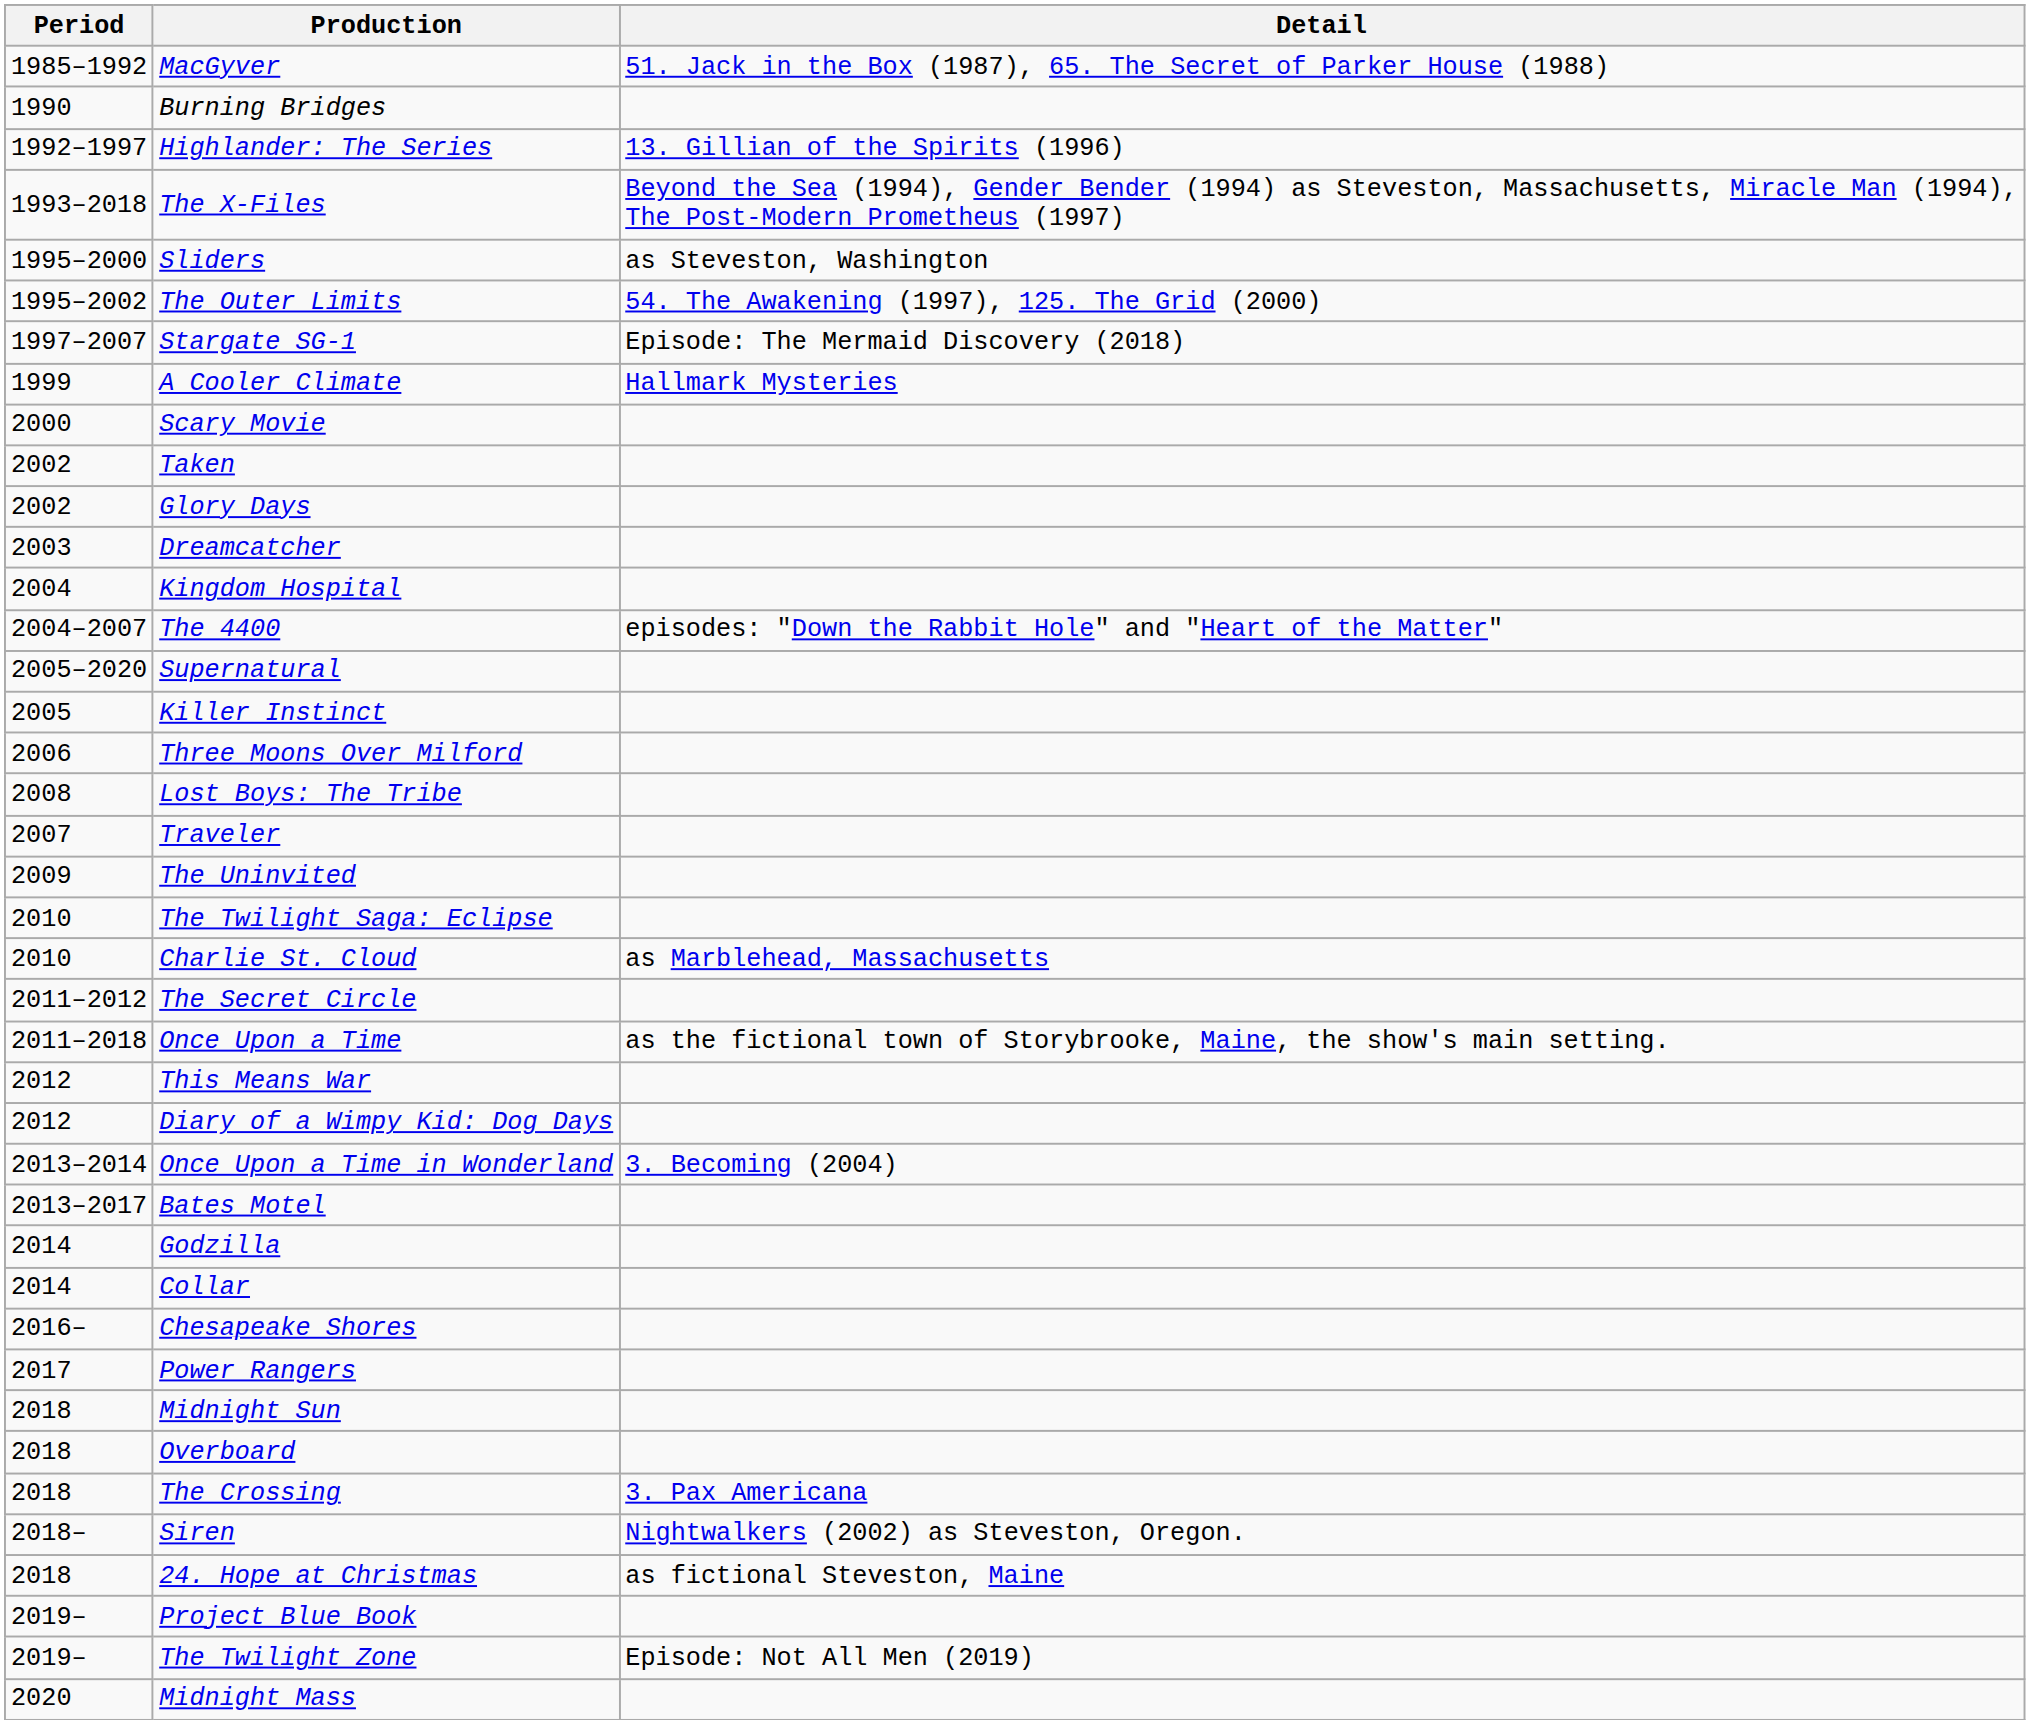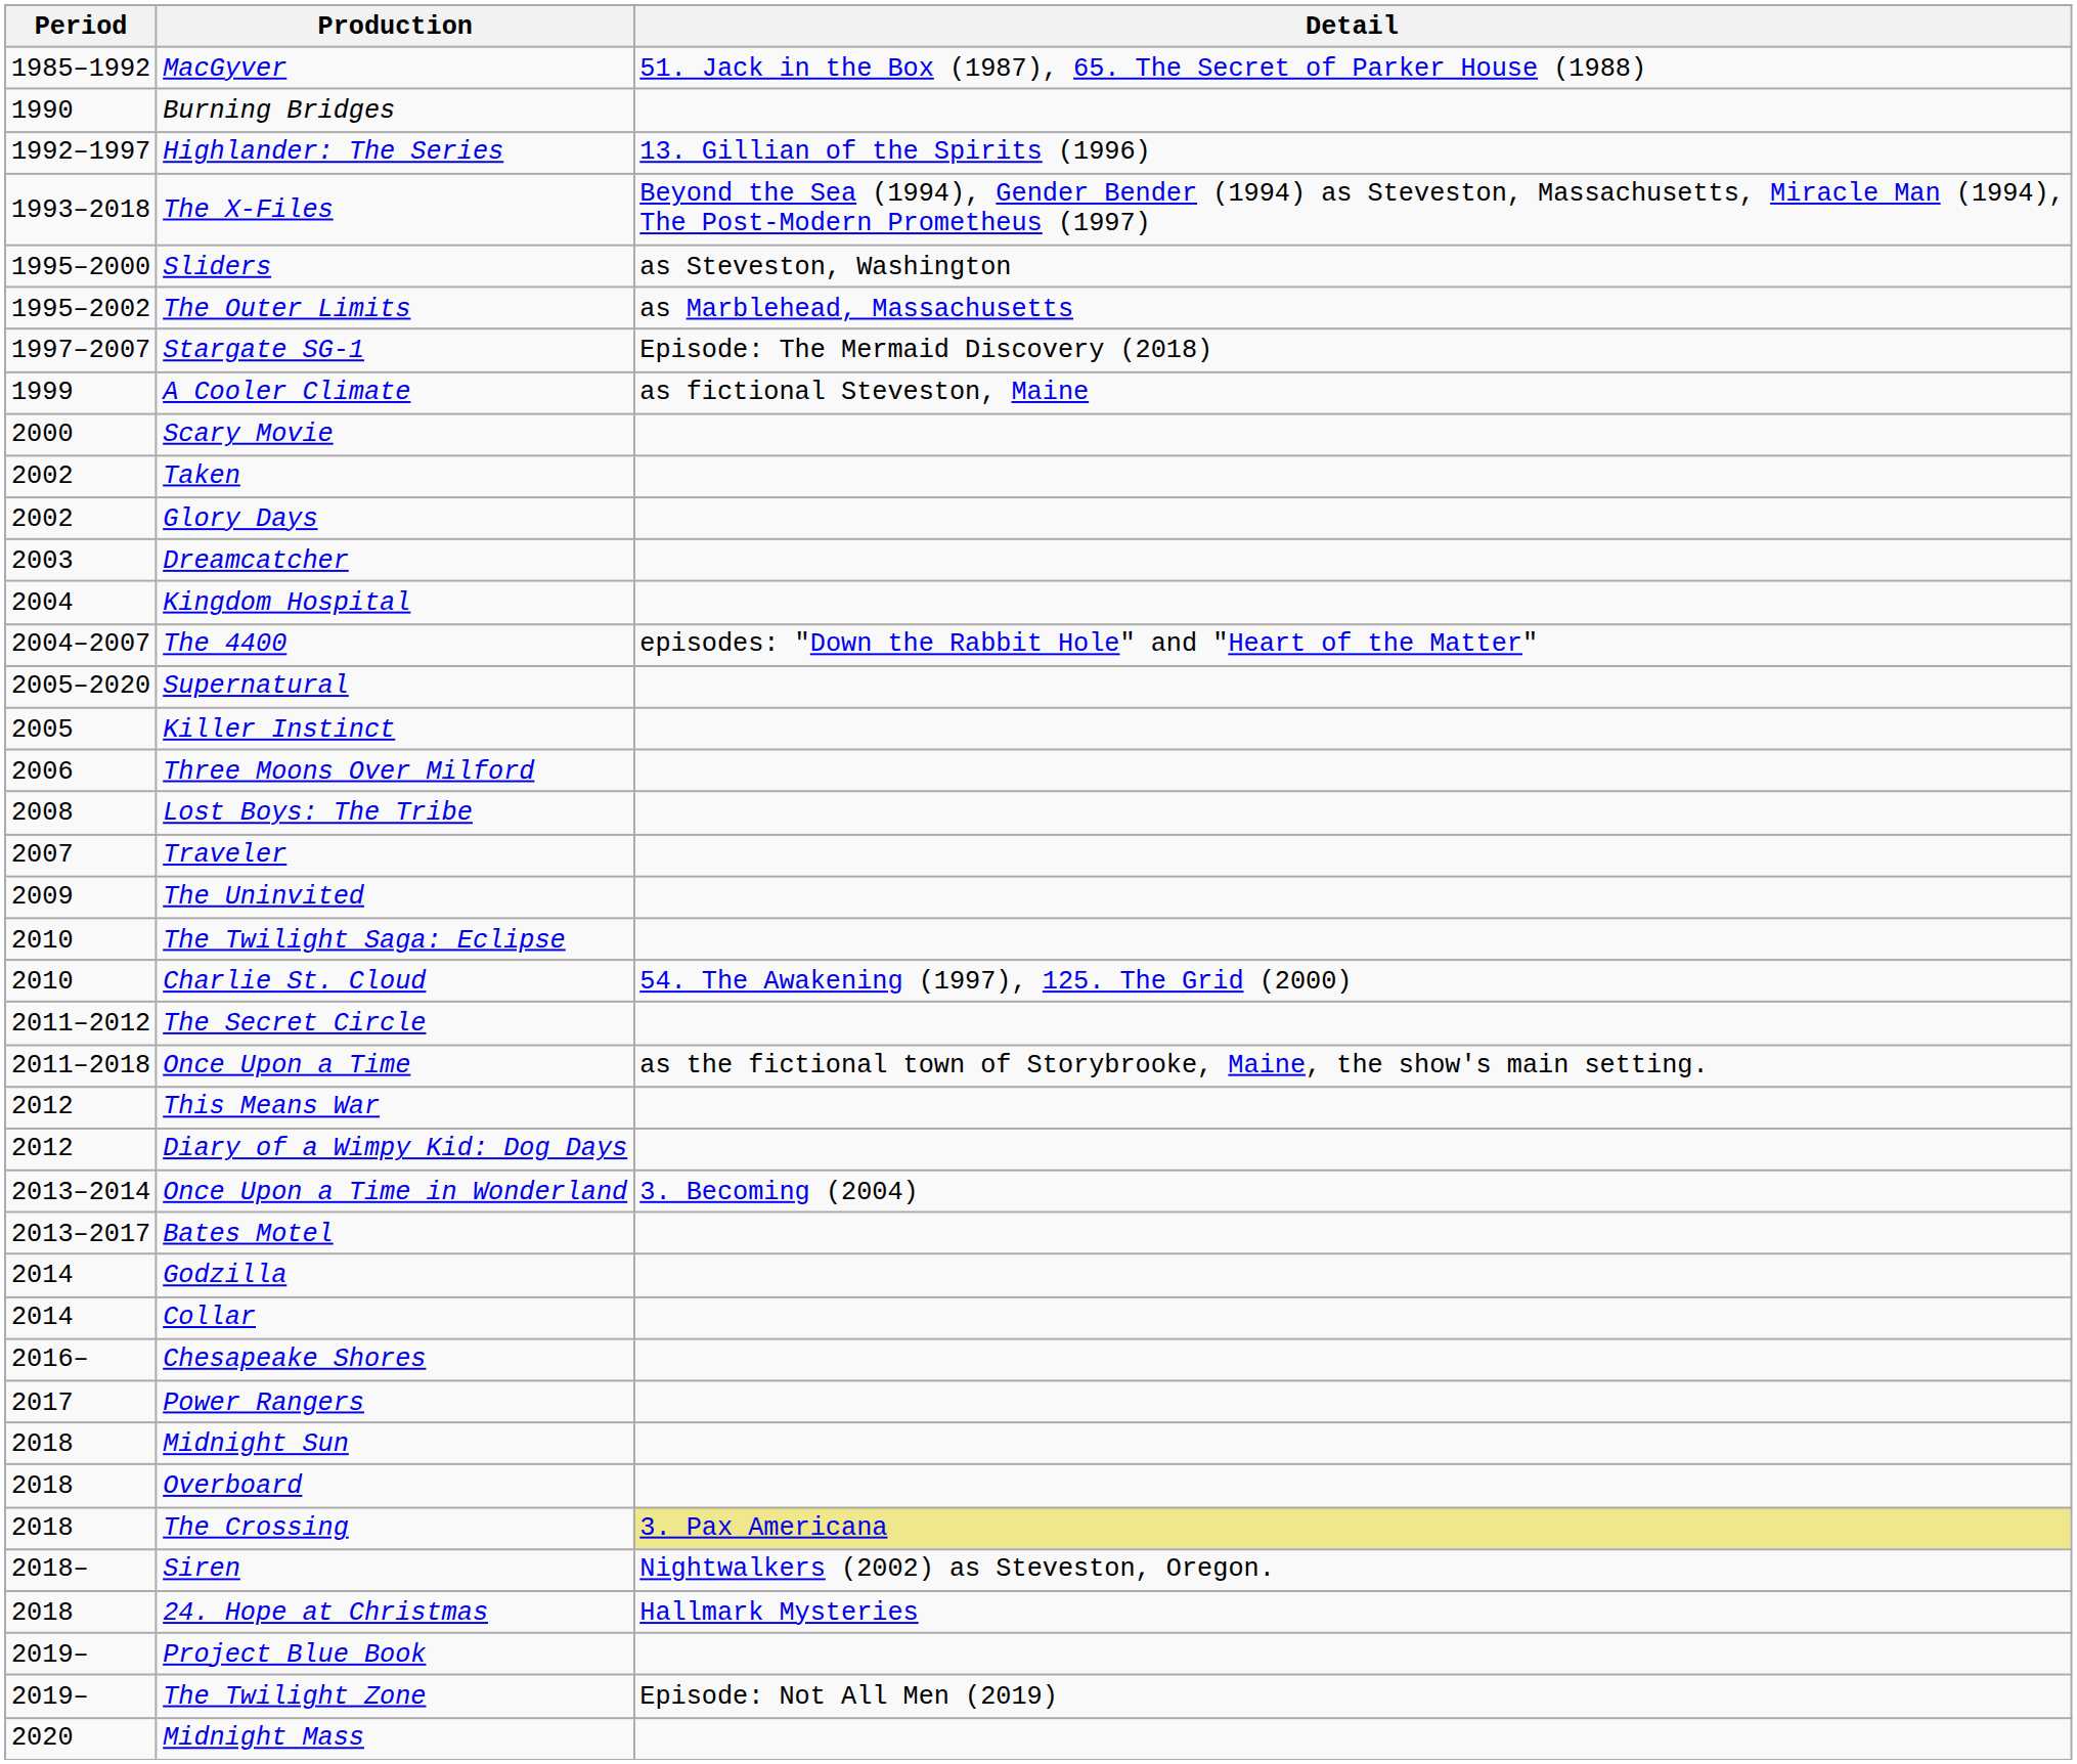The Outer Limits | Detail: 54. The Awakening (1997), 125. The Grid (2000) -> as Marblehead, Massachusetts
A Cooler Climate | Detail: Hallmark Mysteries -> as fictional Steveston, Maine
Charlie St. Cloud | Detail: as Marblehead, Massachusetts -> 54. The Awakening (1997), 125. The Grid (2000)
The Crossing | Detail: no background -> khaki background
24. Hope at Christmas | Detail: as fictional Steveston, Maine -> Hallmark Mysteries
